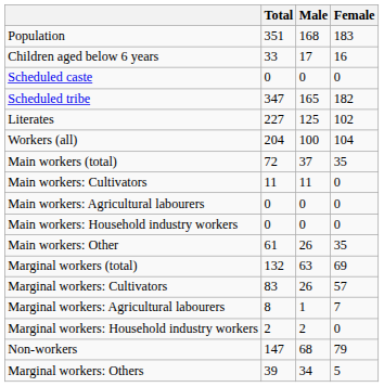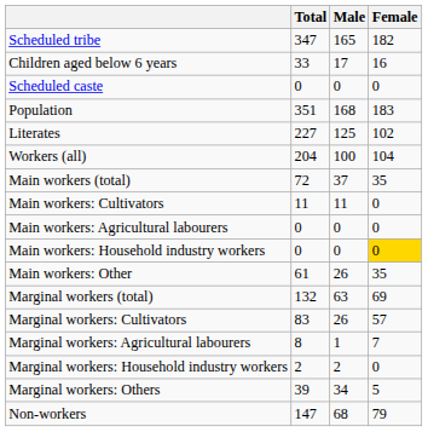rows swapped: Population <-> Scheduled tribe
Main workers: Household industry workers | Female: no background -> gold background
rows swapped: Marginal workers: Others <-> Non-workers
